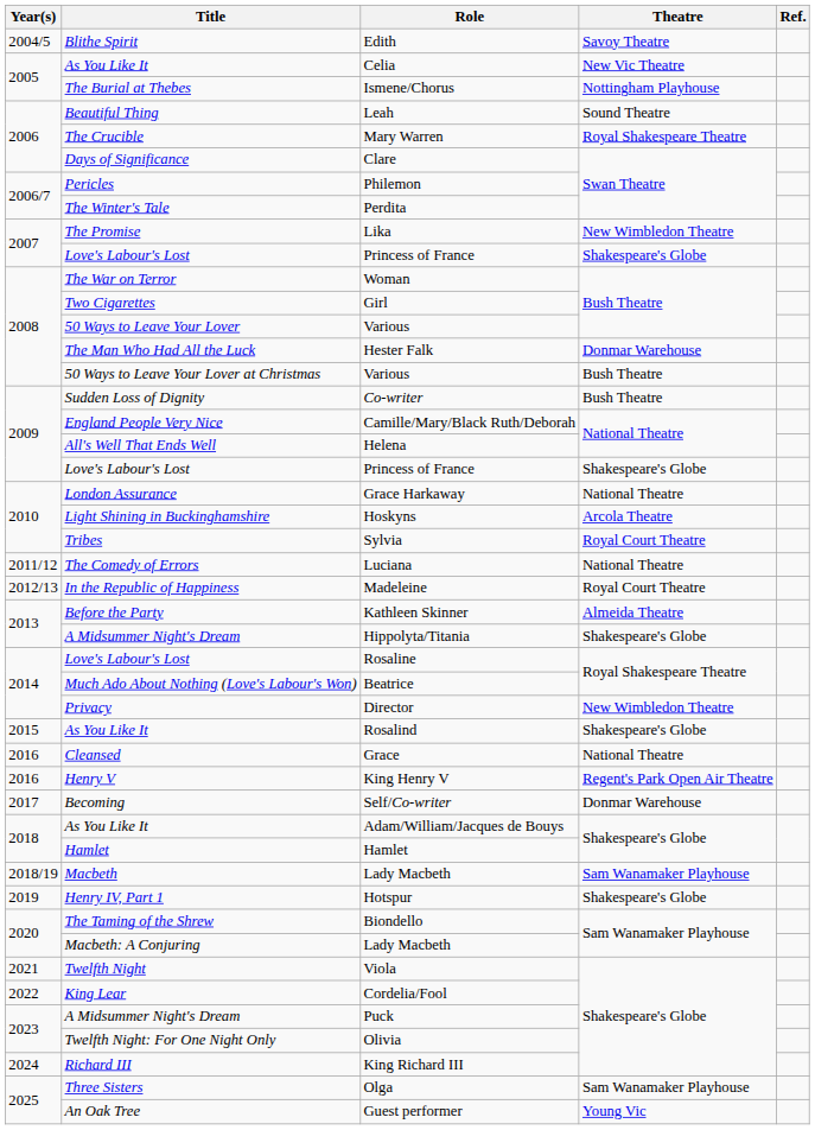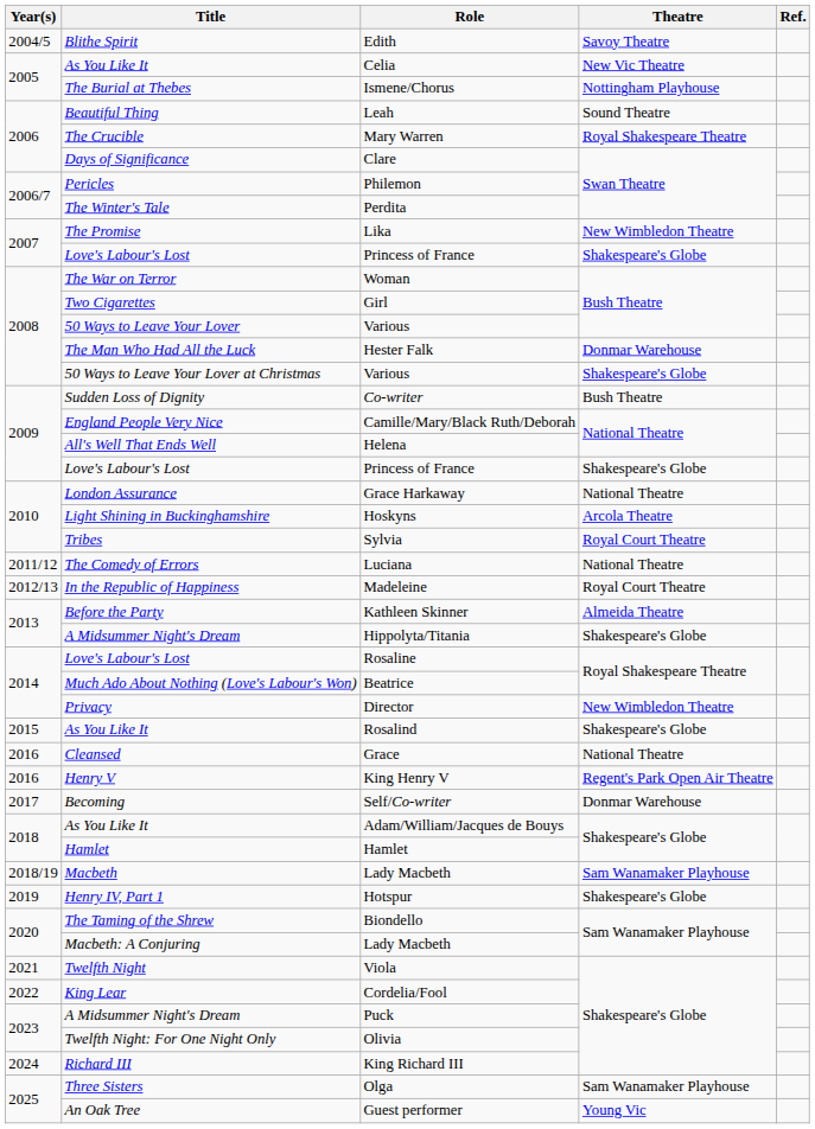50 Ways to Leave Your Lover at Christmas / Various | Theatre: Bush Theatre -> Shakespeare's Globe
